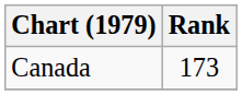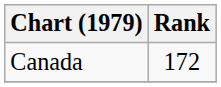Canada | Rank: 173 -> 172
